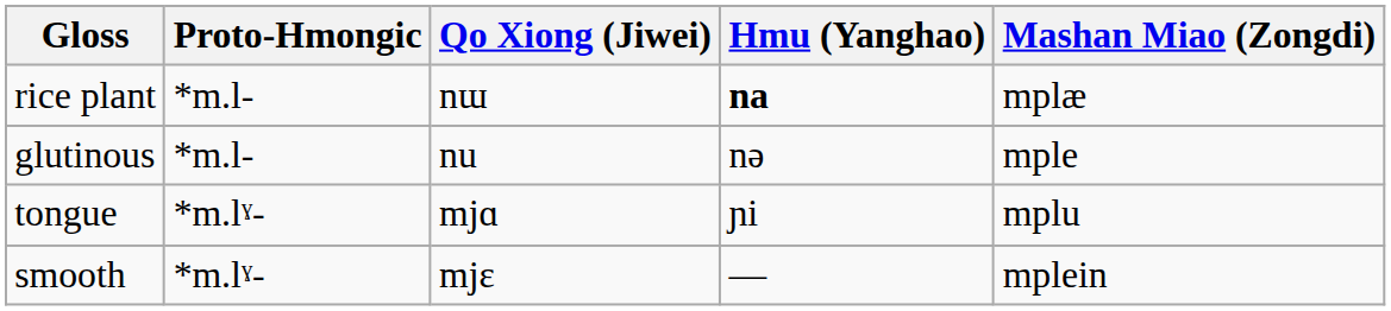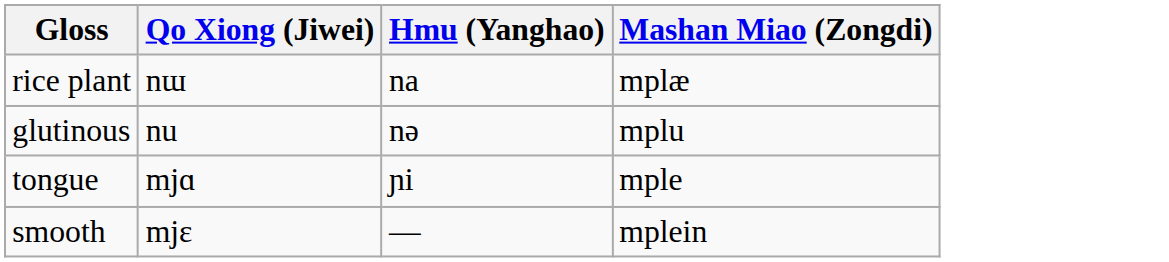- column: Proto-Hmongic | *m.l- | *m.l- | *m.lˠ- | *m.lˠ-
rice plant | Hmu (Yanghao): bold -> normal
glutinous | Mashan Miao (Zongdi): mple -> mplu
tongue | Mashan Miao (Zongdi): mplu -> mple
